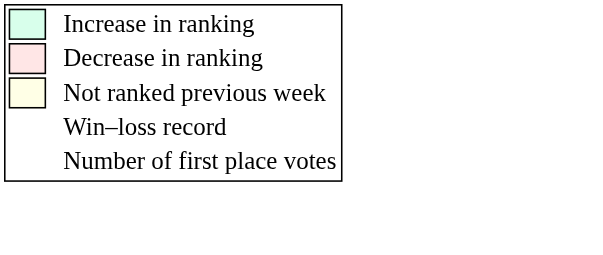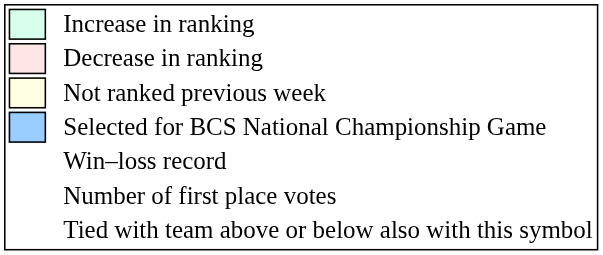+ row: Selected for BCS National Championship Game
+ row: Tied with team above or below also with this symbol
